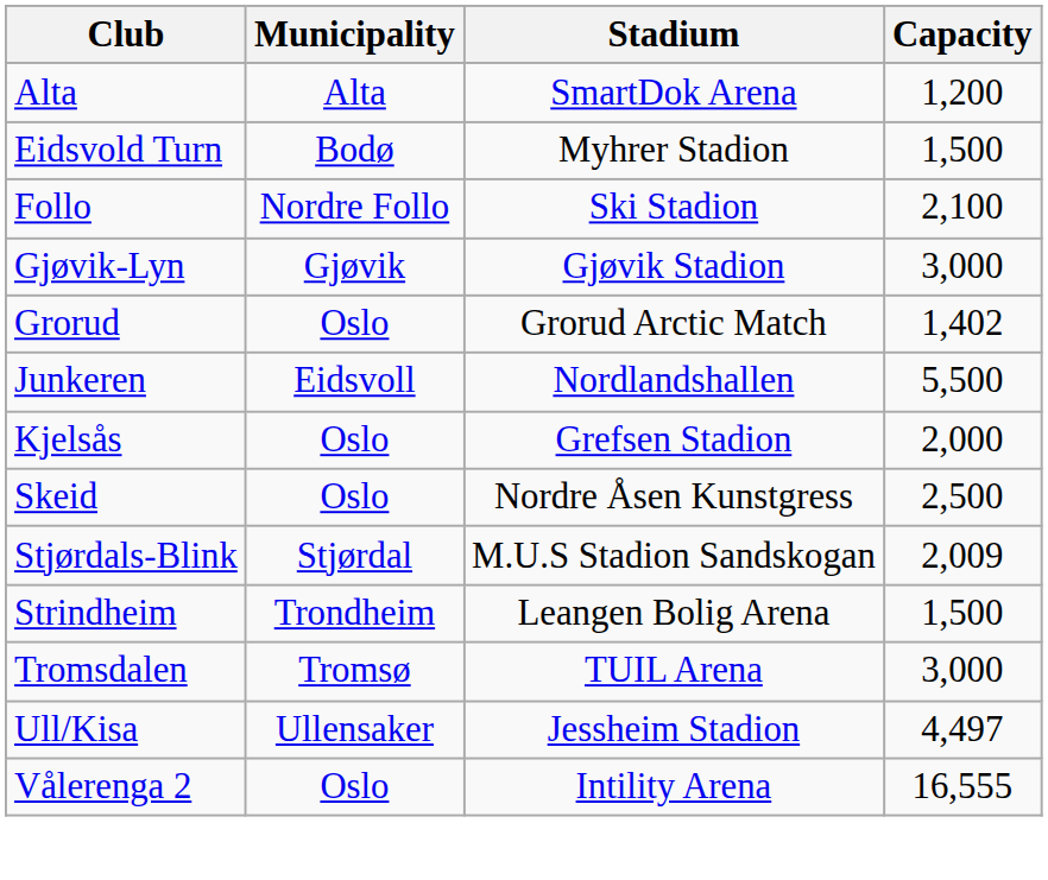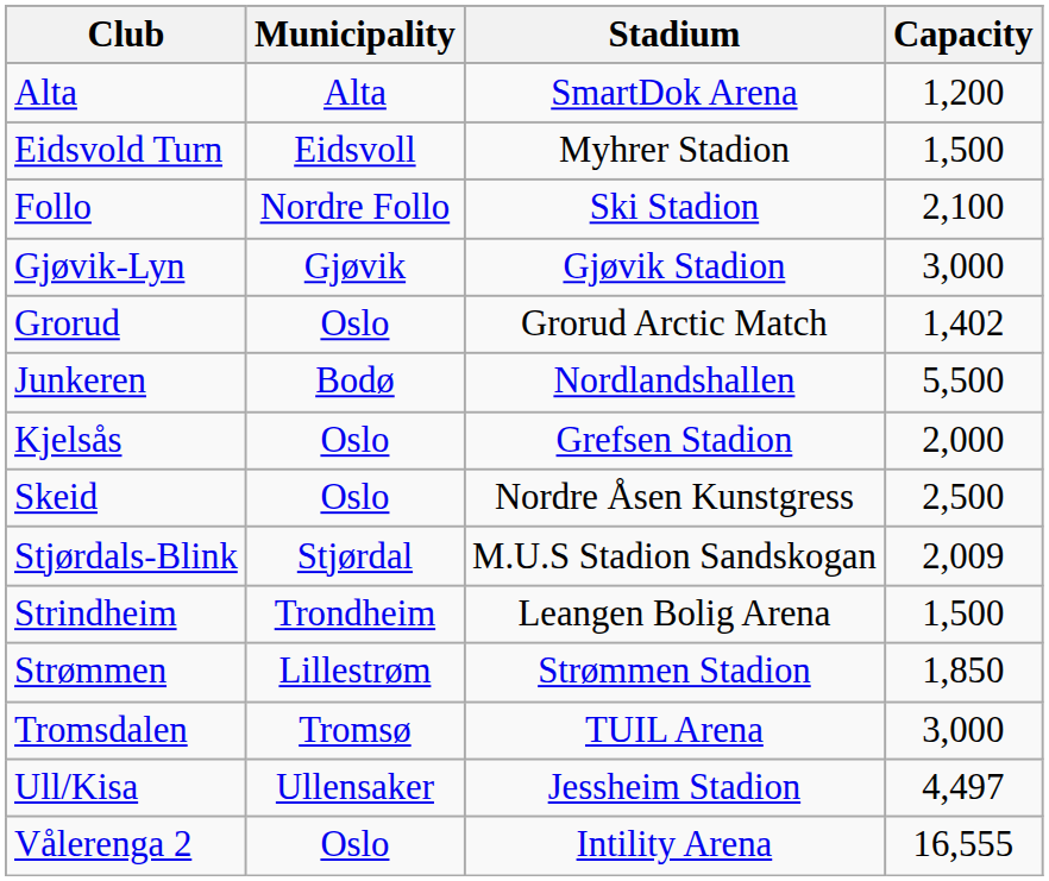Eidsvold Turn | Municipality: Bodø -> Eidsvoll
Junkeren | Municipality: Eidsvoll -> Bodø
+ row: Strømmen | Lillestrøm | Strømmen Stadion | 1,850
